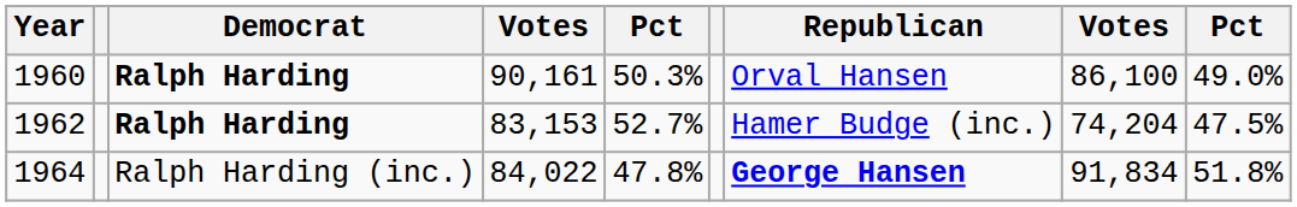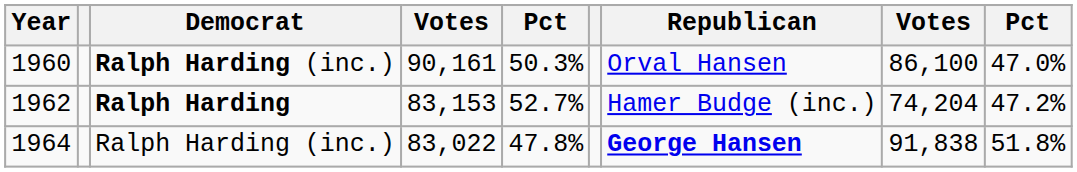1960 | Democrat: Ralph Harding -> Ralph Harding (inc.)
1960 | column 9: 49.0% -> 47.0%
1962 | column 9: 47.5% -> 47.2%
1964 | column 4: 84,022 -> 83,022
1964 | column 8: 91,834 -> 91,838
